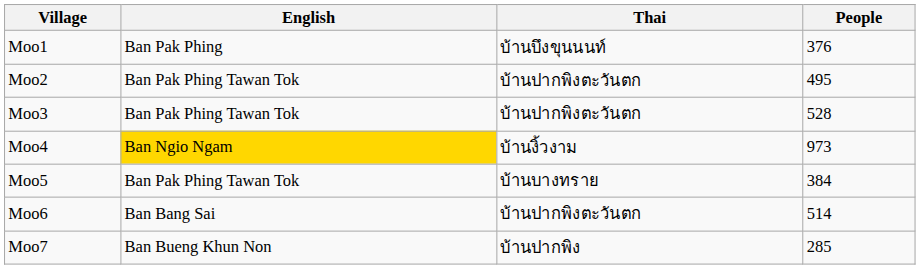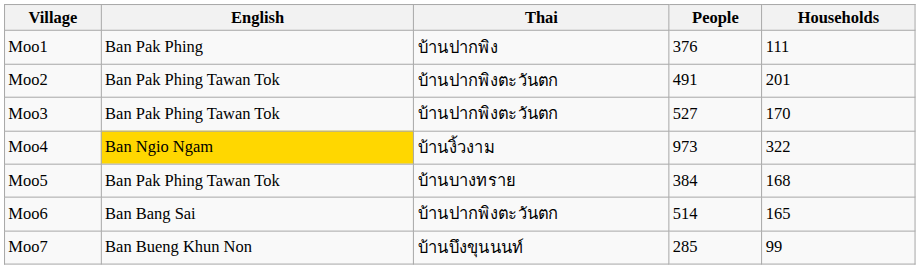+ column: Households | 111 | 201 | 170 | 322 | 168 | 165 | 99
Moo1 | Thai: บ้านบึงขุนนนท์ -> บ้านปากพิง
Moo2 | People: 495 -> 491
Moo3 | People: 528 -> 527
Moo7 | Thai: บ้านปากพิง -> บ้านบึงขุนนนท์
